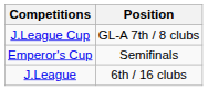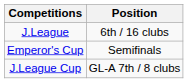rows swapped: J.League <-> J.League Cup
